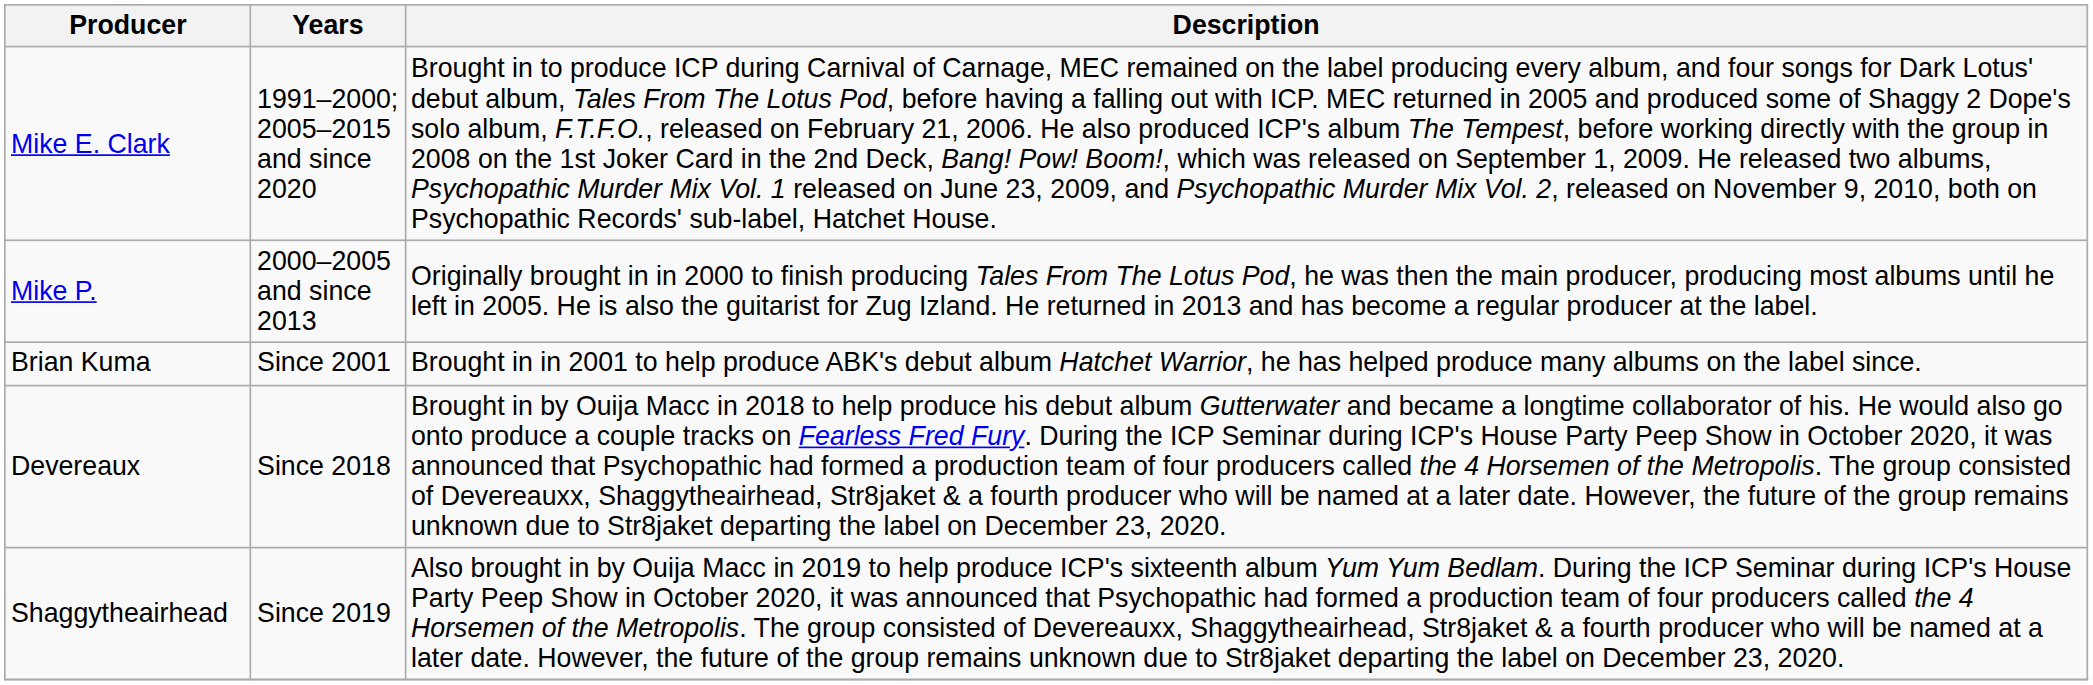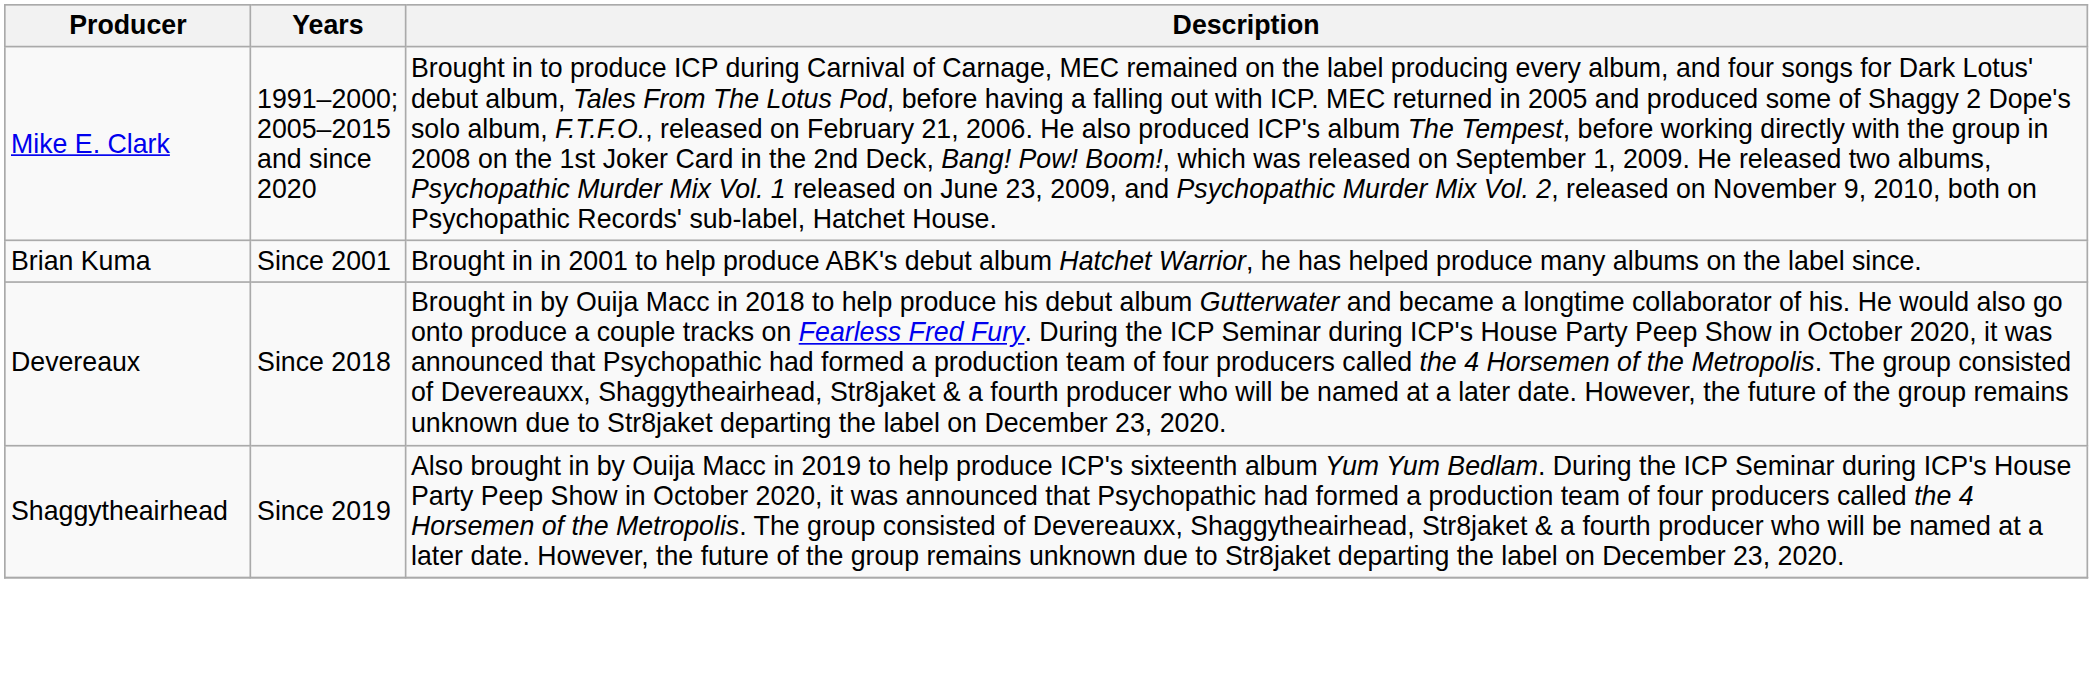- row: Mike P. | 2000–2005 and since 2013 | Originally brought in in 2000 to finish producing Tales From The Lotus Pod, he was then the main producer, producing most albums until he left in 2005. He is also the guitarist for Zug Izland. He returned in 2013 and has become a regular producer at the label.
